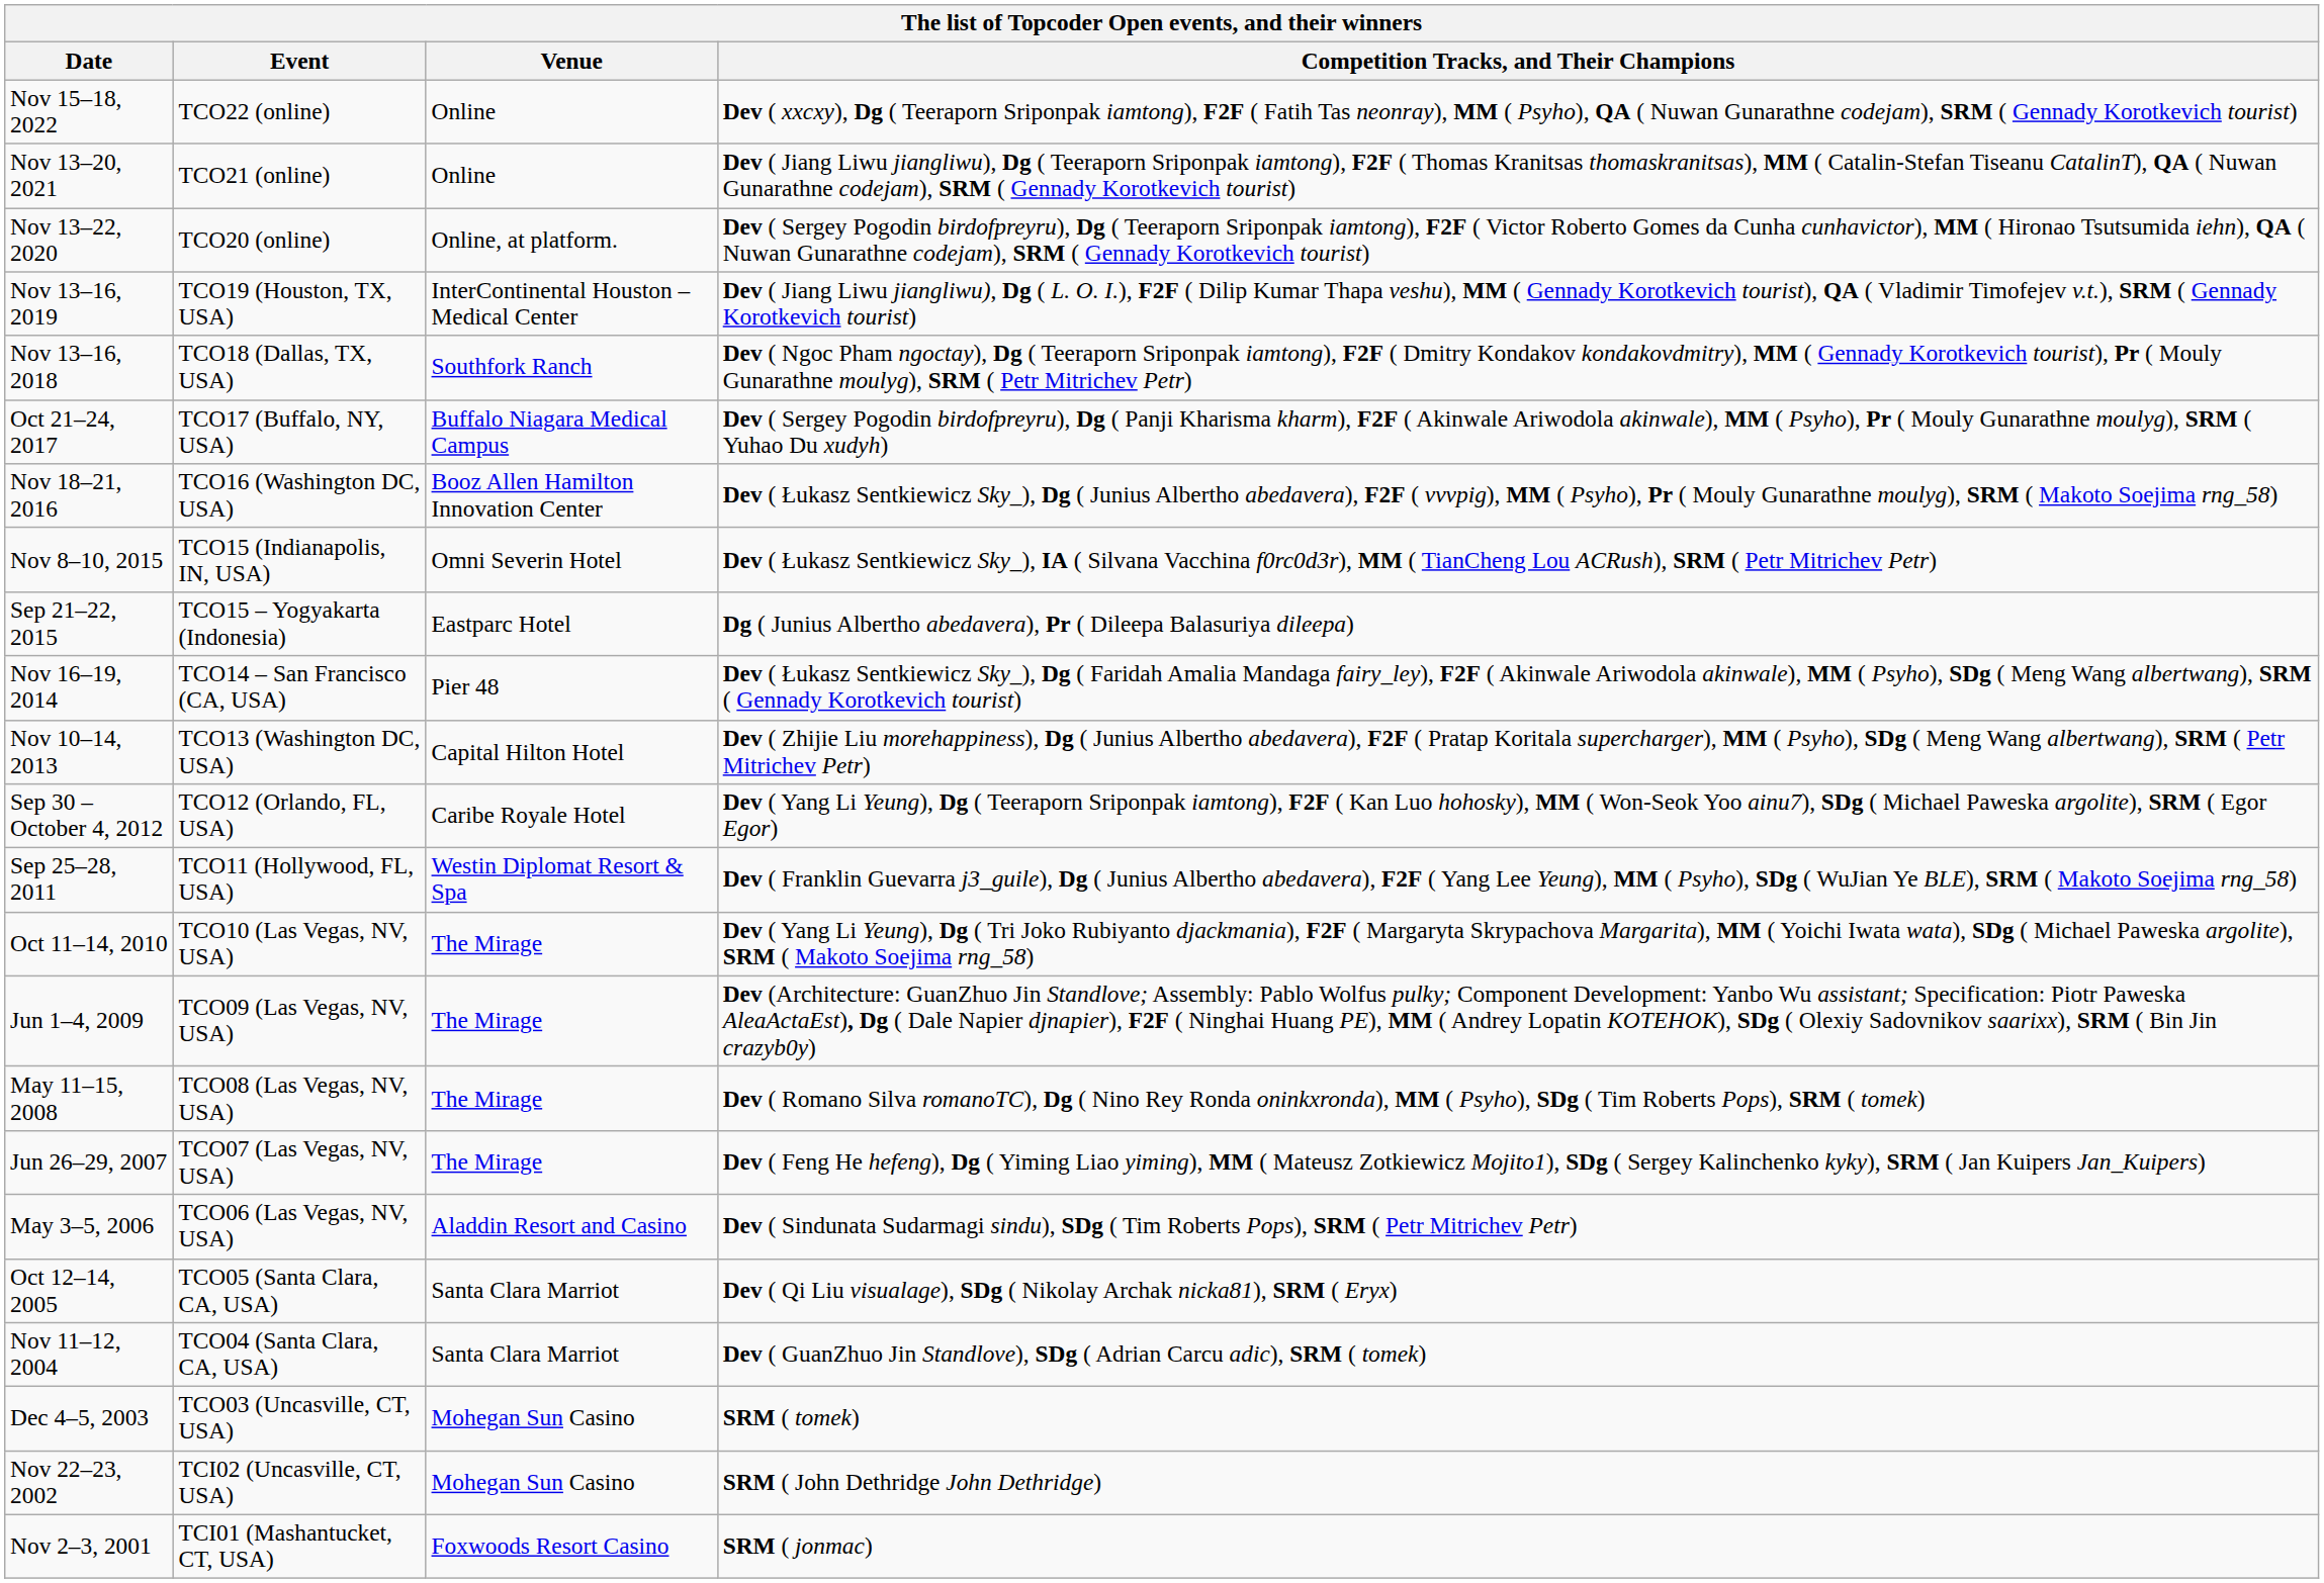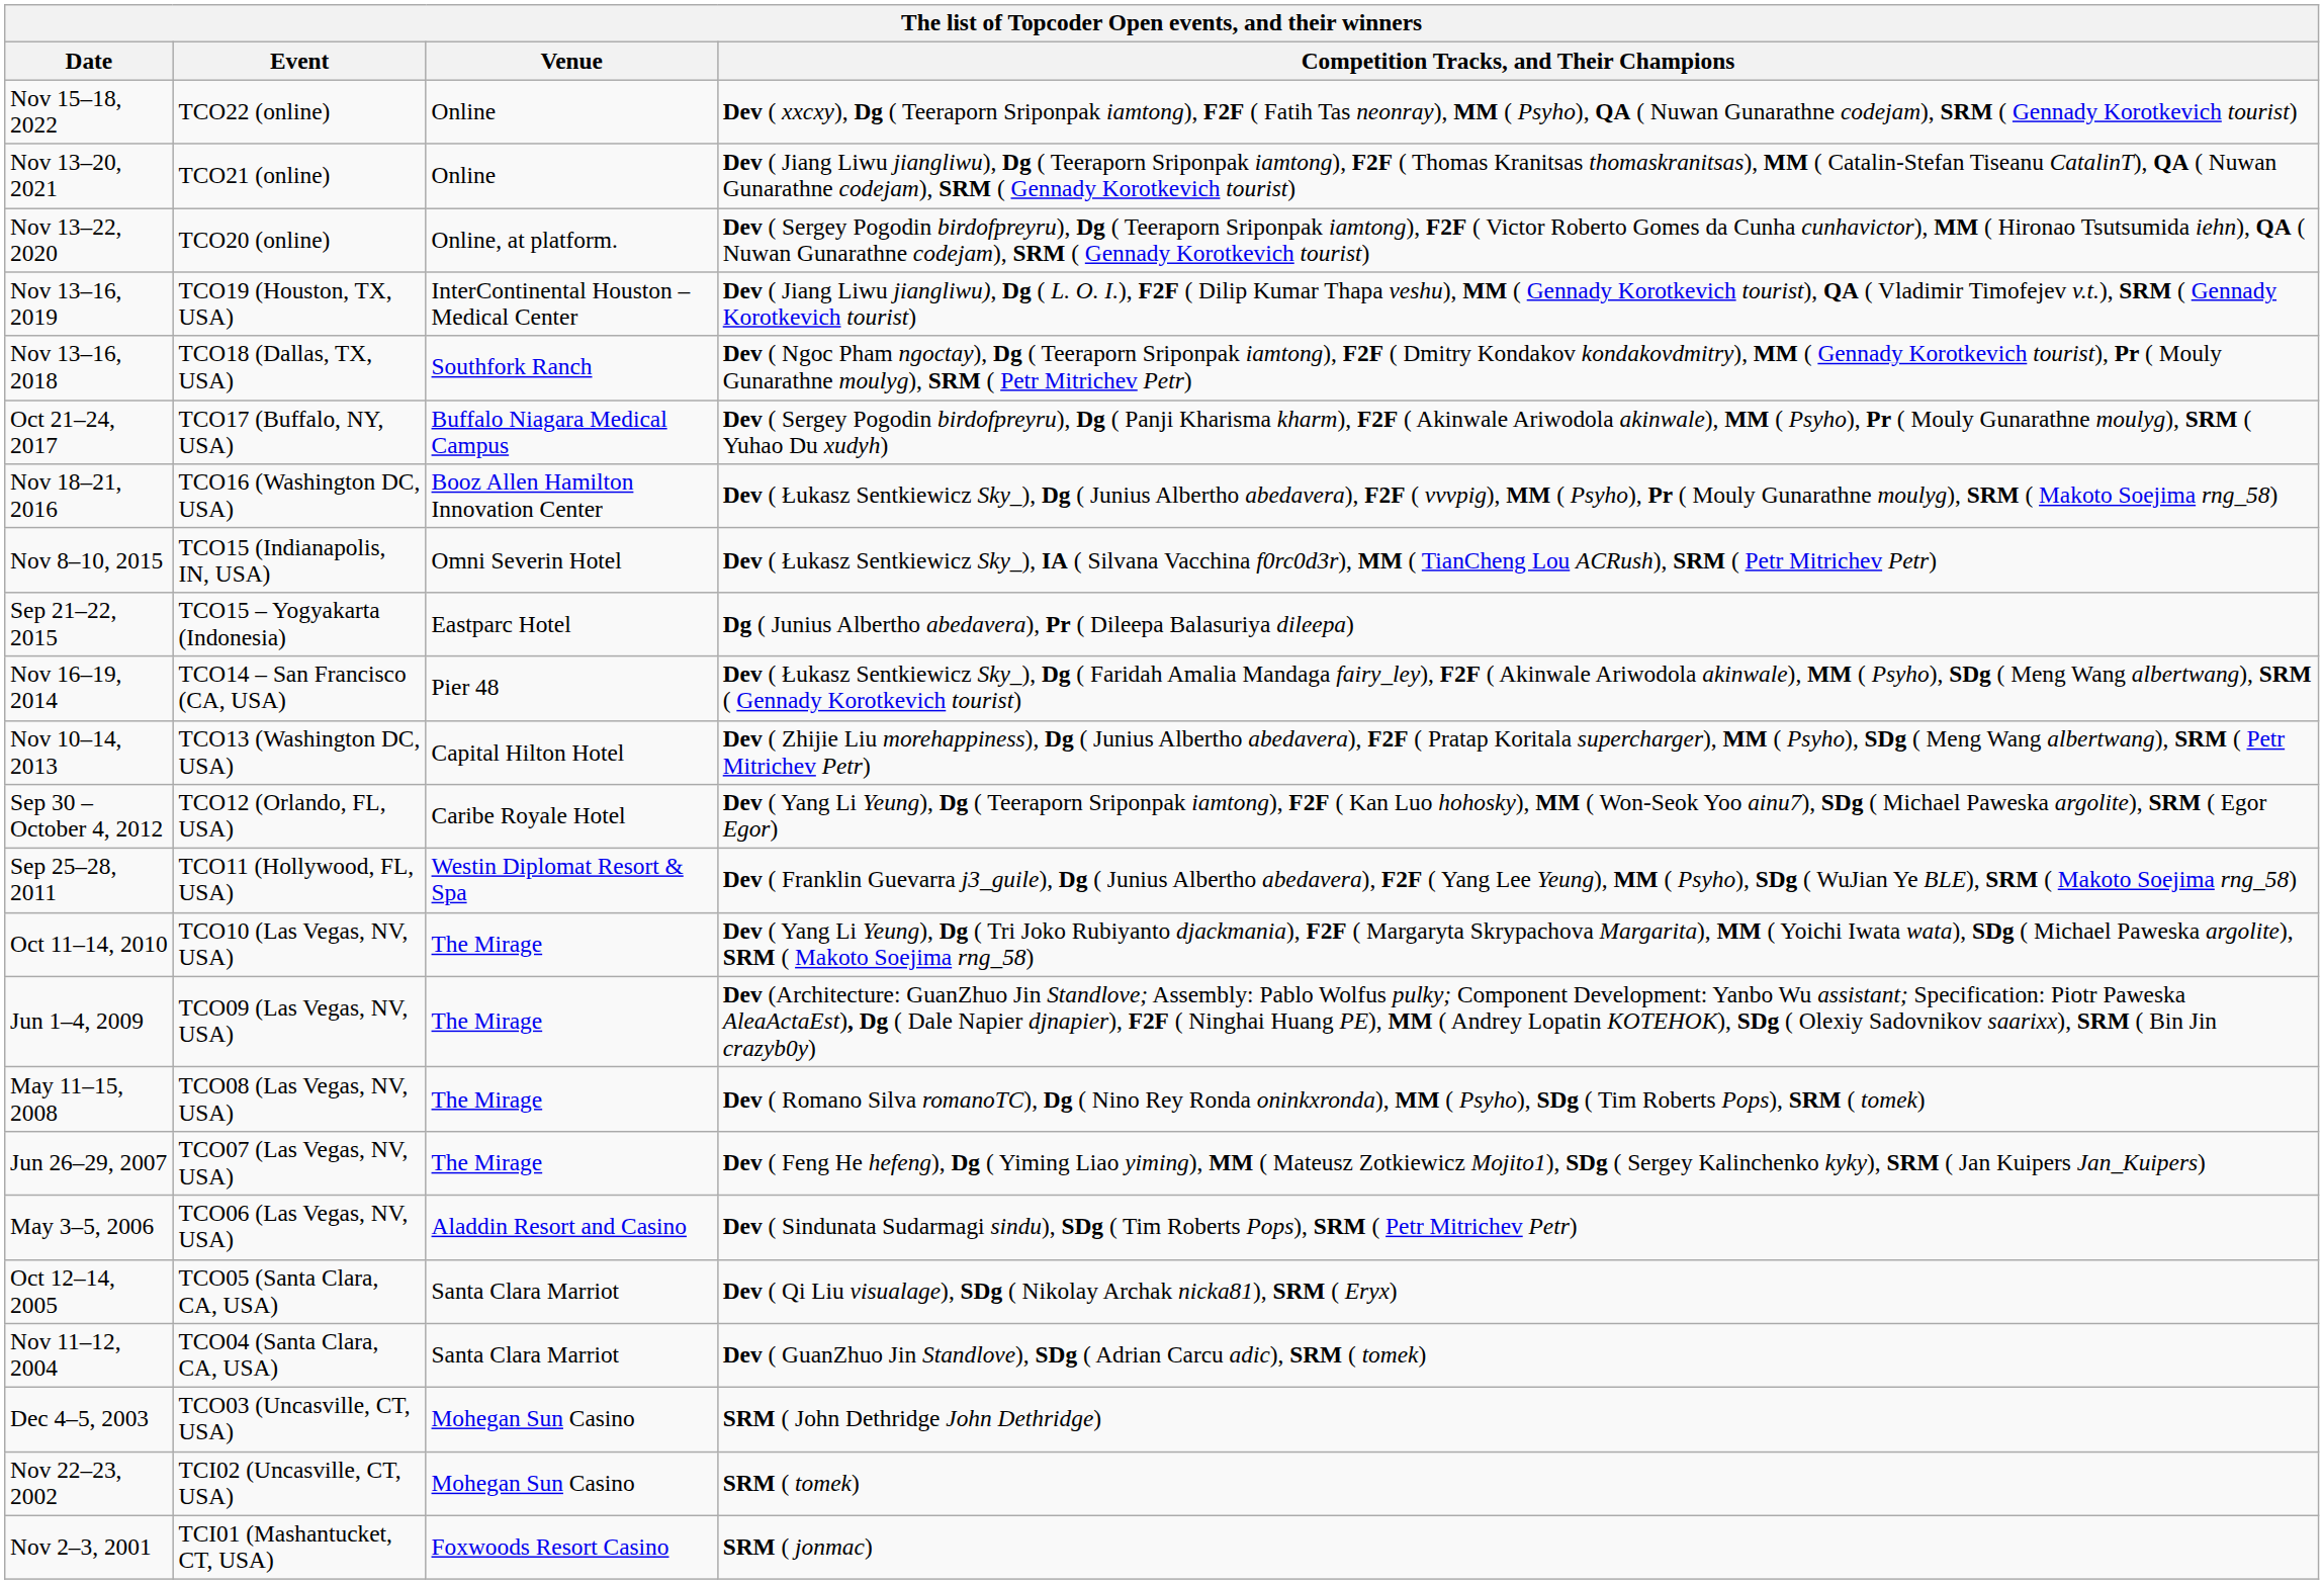Dec 4–5, 2003 | Competition Tracks, and Their Champions: SRM ( tomek) -> SRM ( John Dethridge John Dethridge)
Nov 22–23, 2002 | Competition Tracks, and Their Champions: SRM ( John Dethridge John Dethridge) -> SRM ( tomek)
